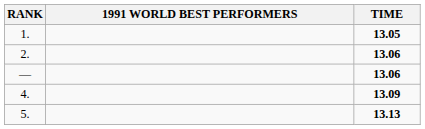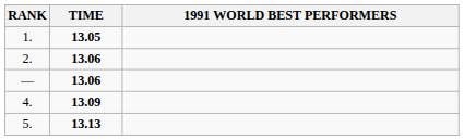columns swapped: 1991 WORLD BEST PERFORMERS <-> TIME
